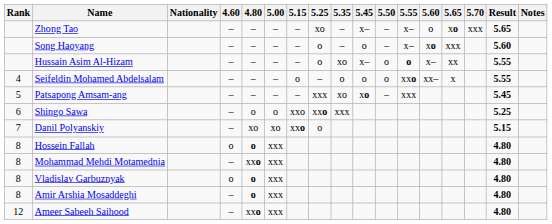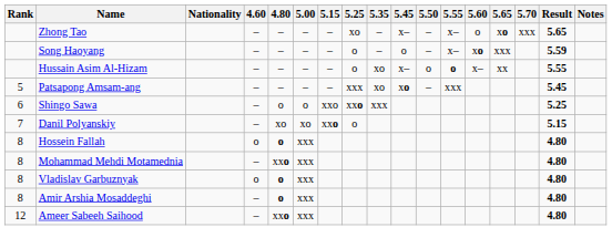Song Haoyang | Result: 5.60 -> 5.59
- row: 4 | Seifeldin Mohamed Abdelsalam | – | – | – | o | – | o | o | o | xxo | xx– | x | 5.55
